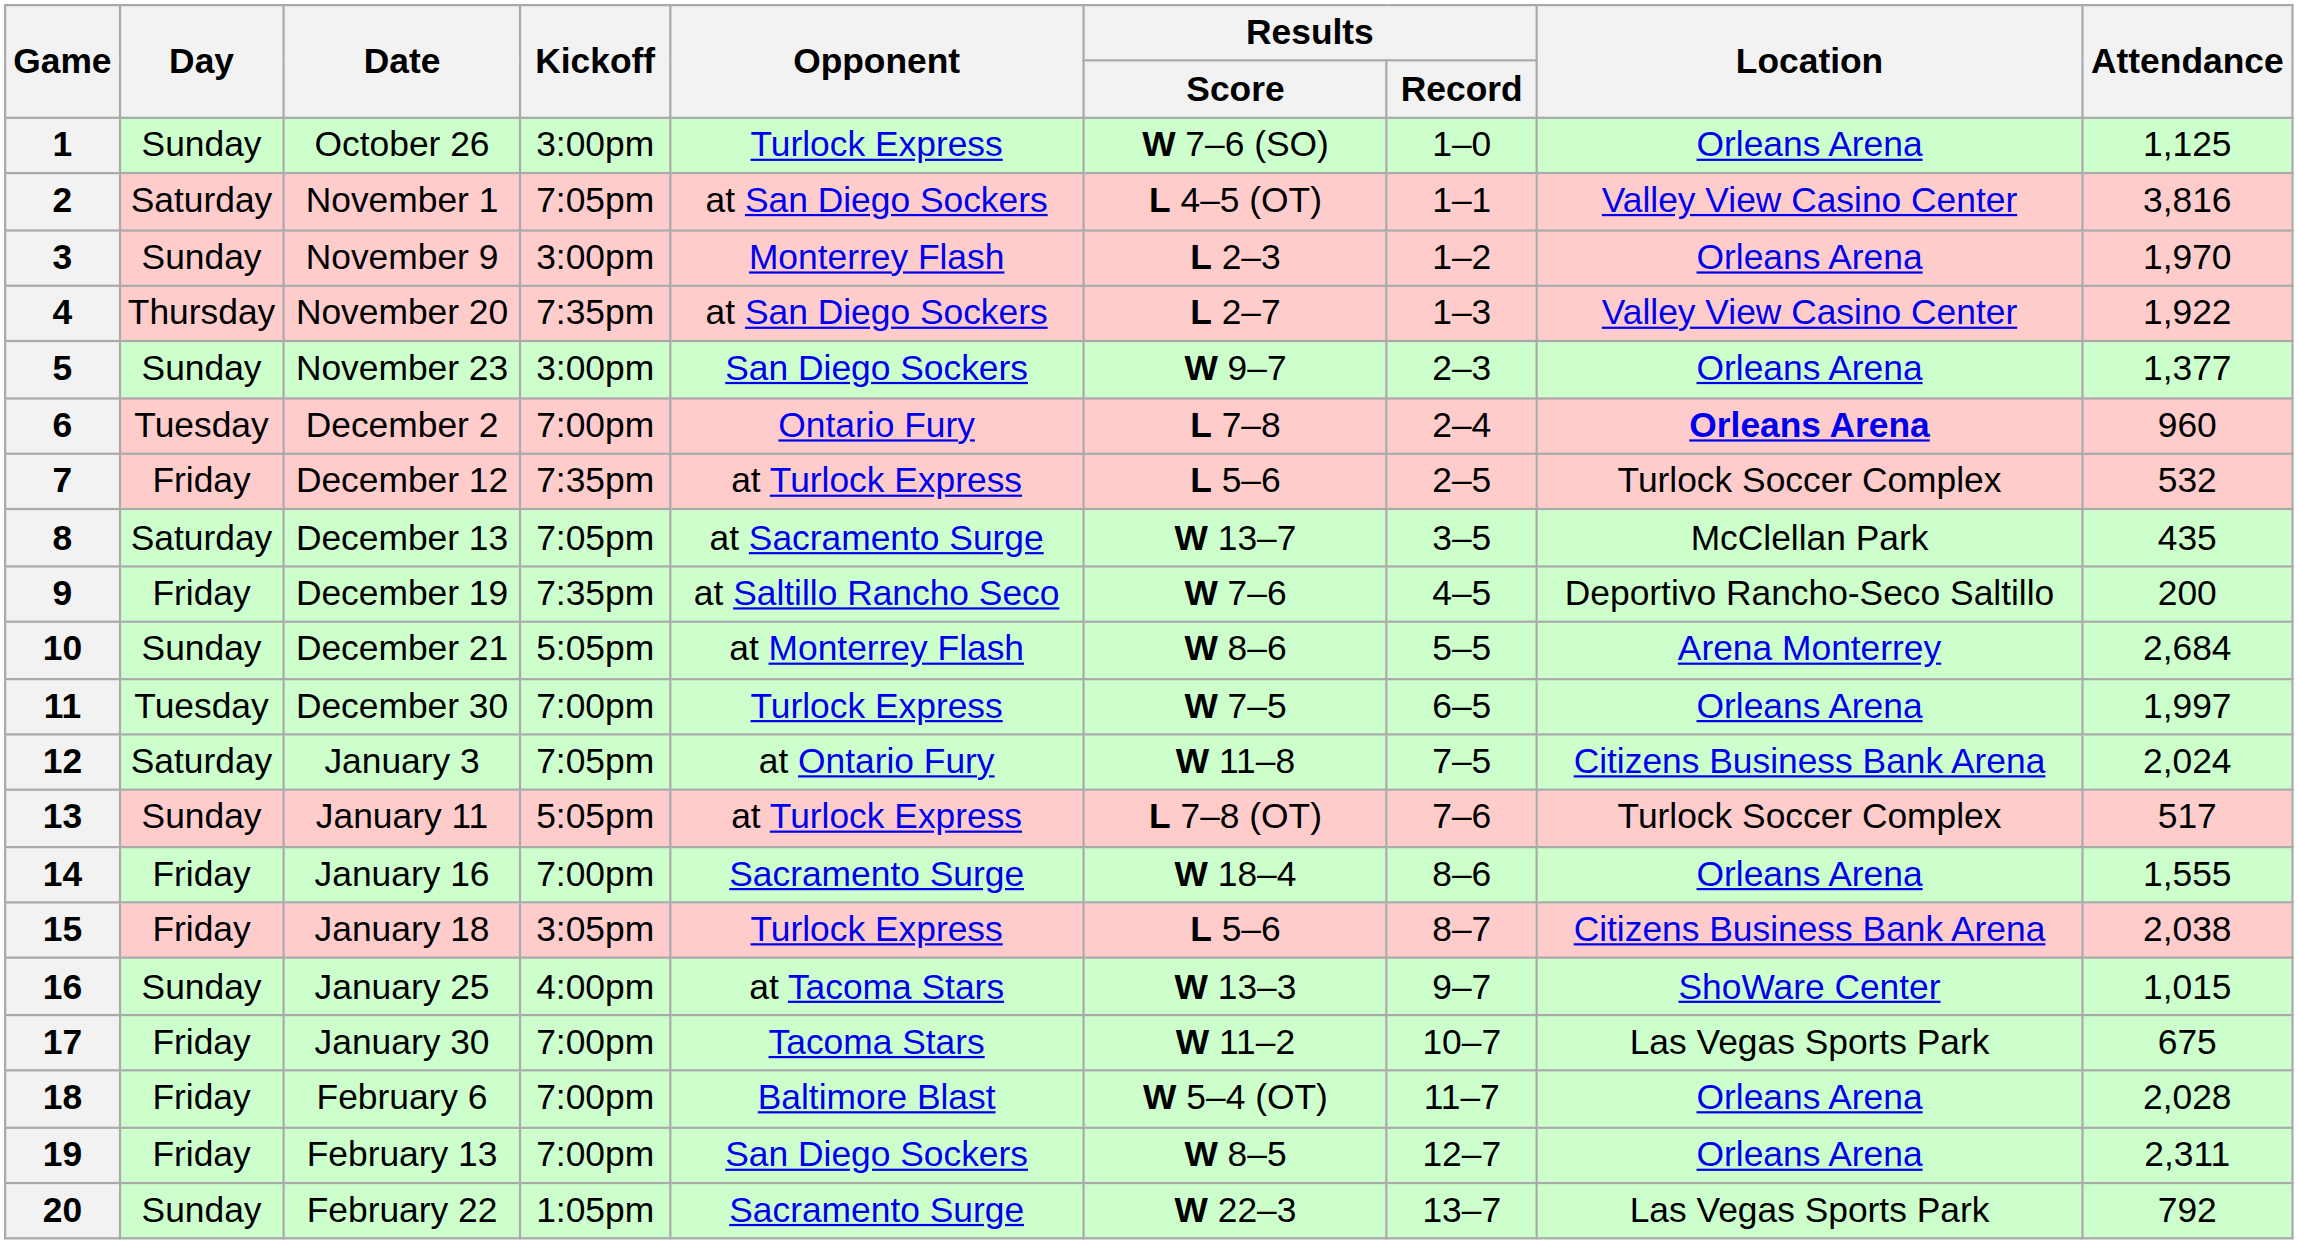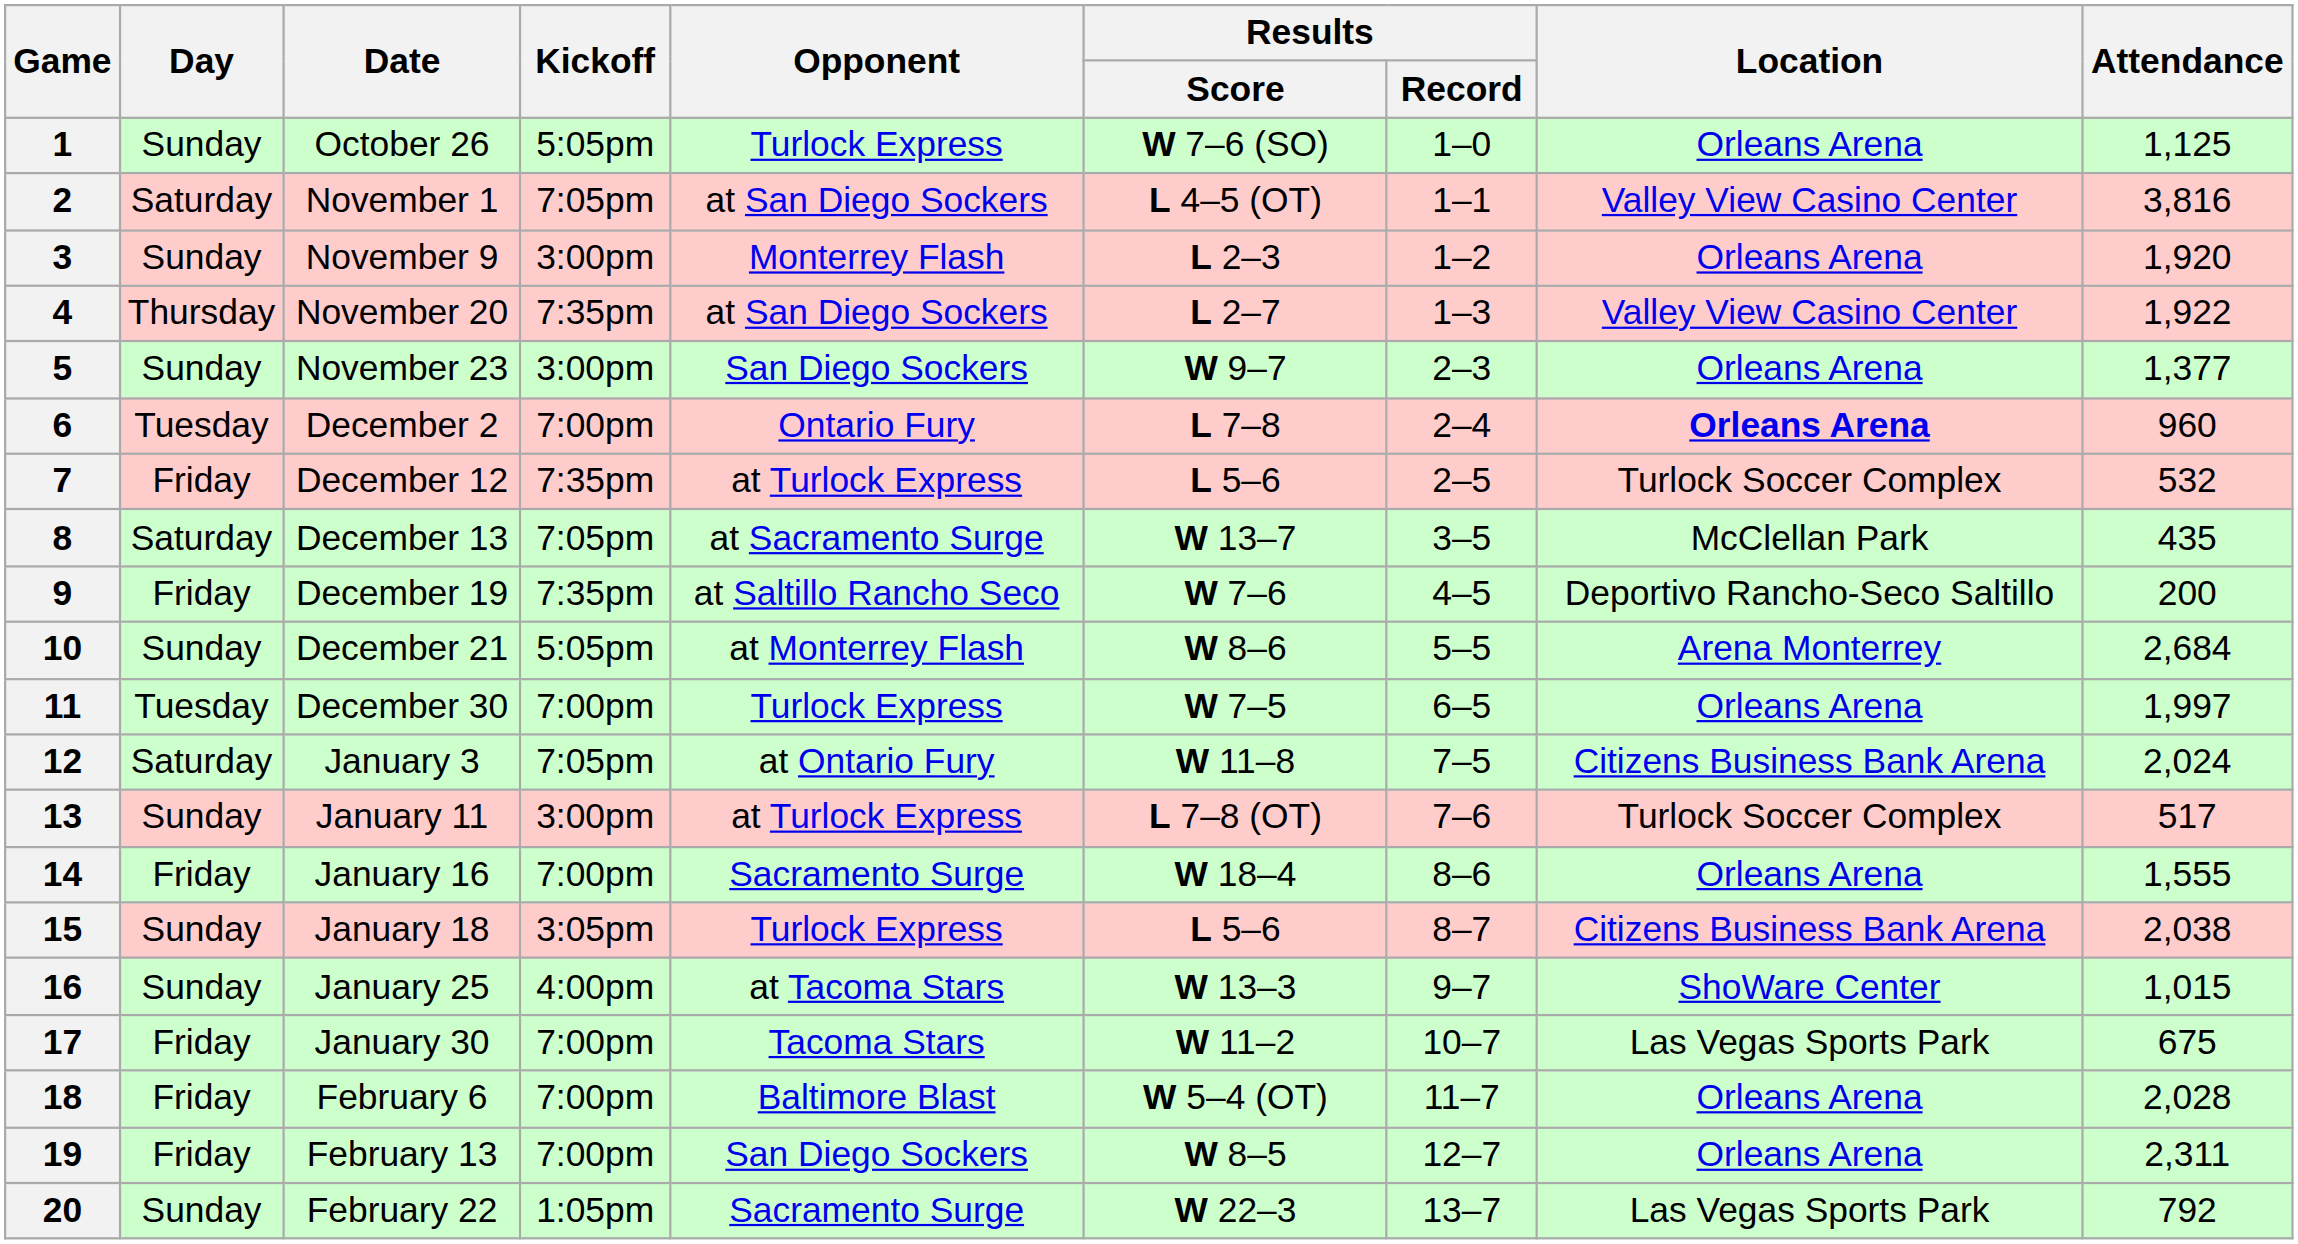1 | Kickoff: 3:00pm -> 5:05pm
3 | Attendance: 1,970 -> 1,920
13 | Kickoff: 5:05pm -> 3:00pm
15 | Day: Friday -> Sunday
